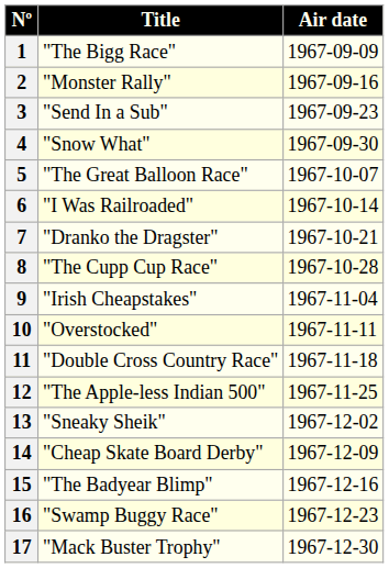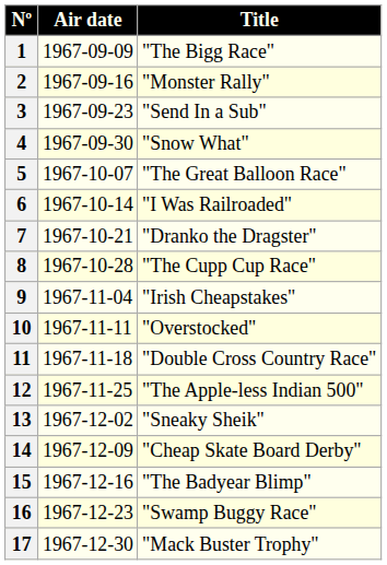columns swapped: Title <-> Air date
